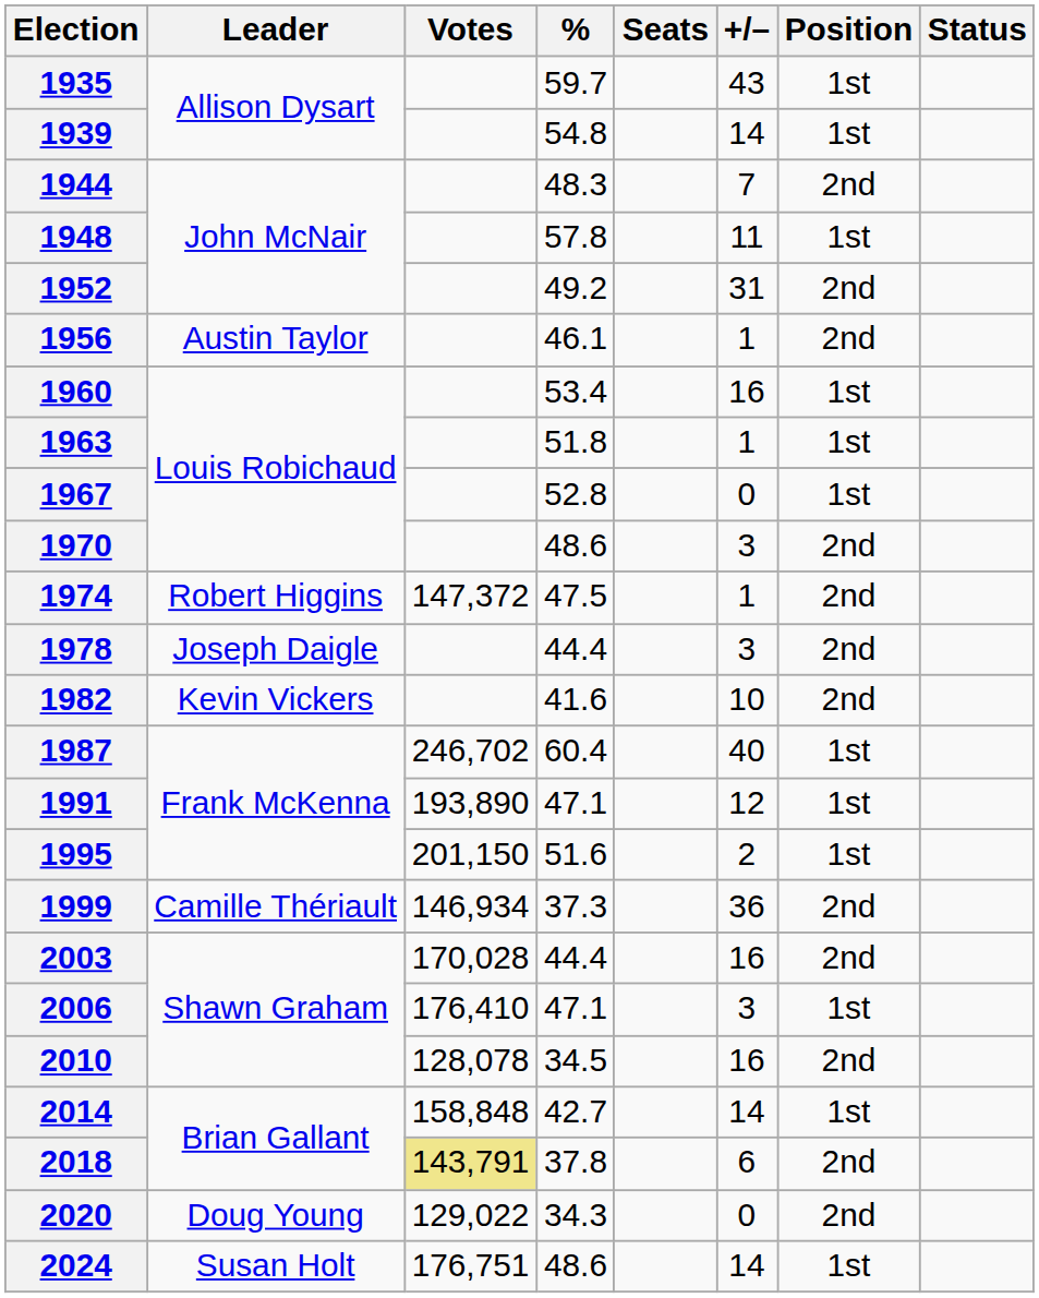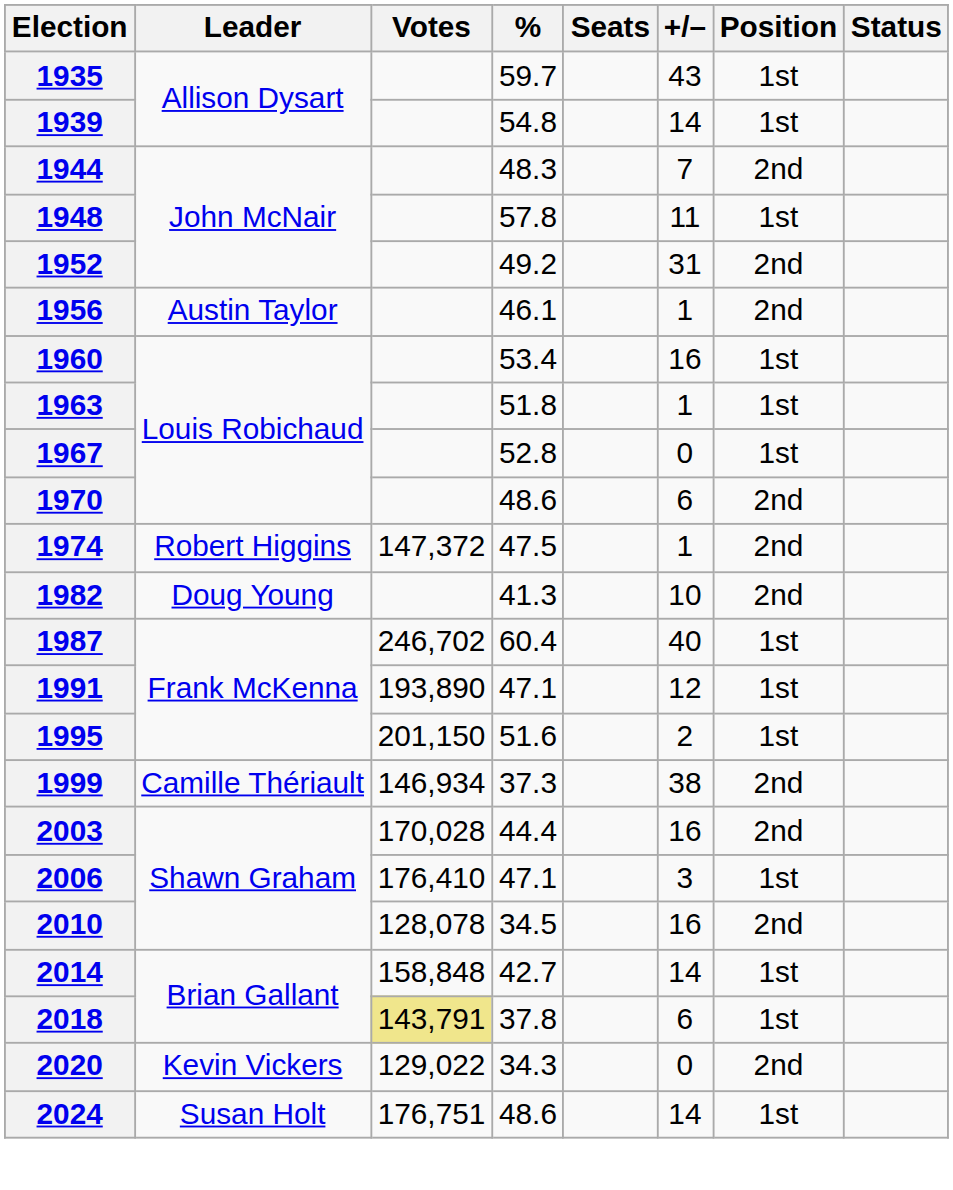1970 | +/–: 3 -> 6
- row: 1978 | Joseph Daigle | 44.4 | 3 | 2nd
1982 | Leader: Kevin Vickers -> Doug Young
1982 | %: 41.6 -> 41.3
1999 | +/–: 36 -> 38
2018 | Position: 2nd -> 1st
2020 | Leader: Doug Young -> Kevin Vickers
